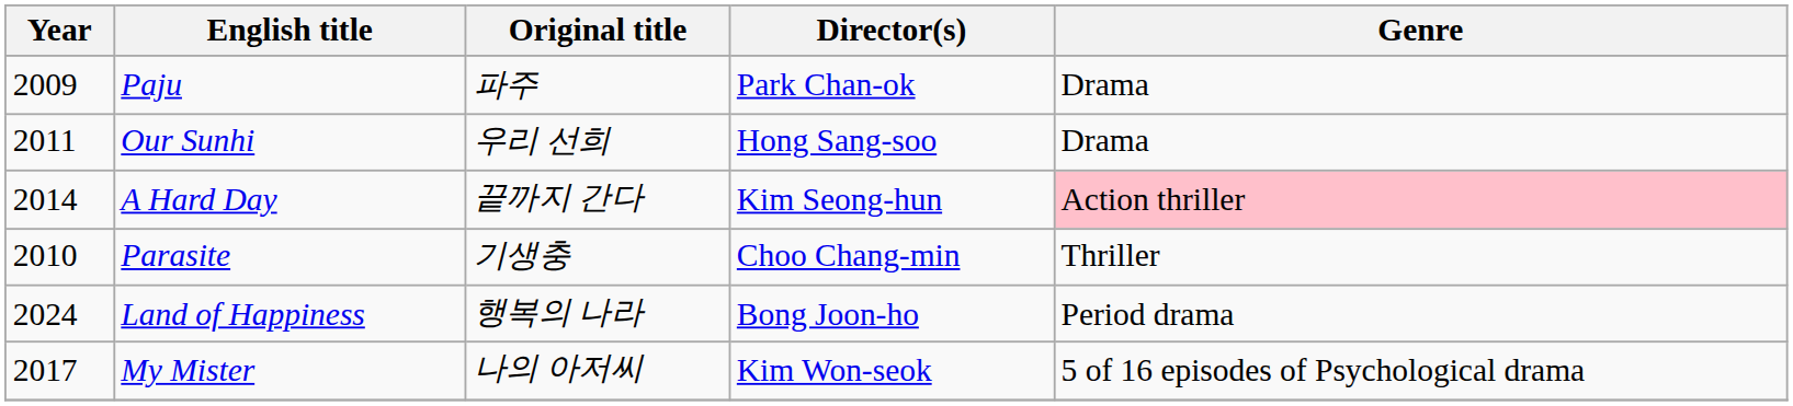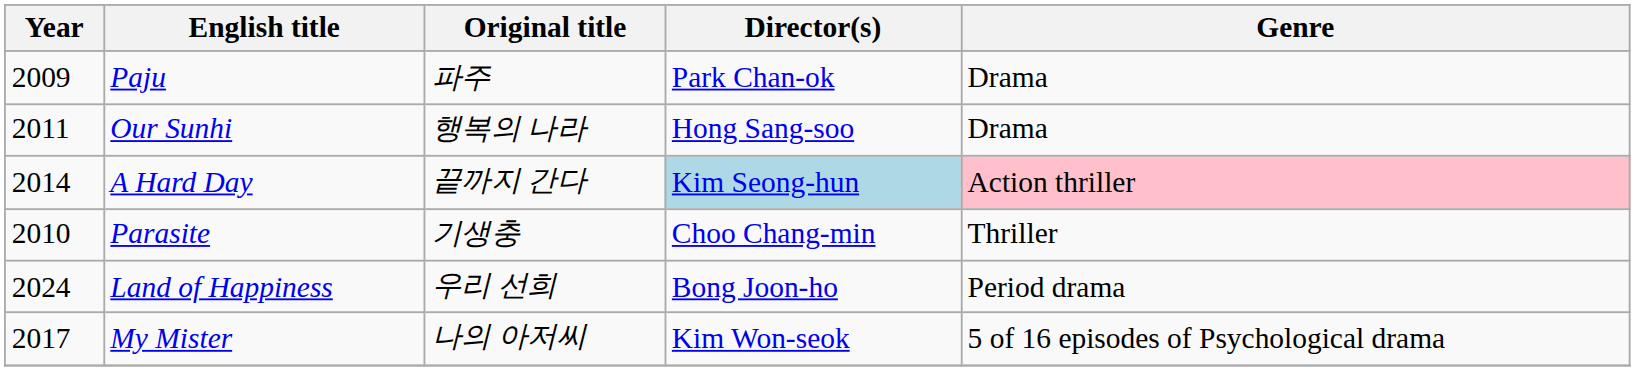Our Sunhi | Original title: 우리 선희 -> 행복의 나라
A Hard Day | Director(s): no background -> lightblue background
Land of Happiness | Original title: 행복의 나라 -> 우리 선희
